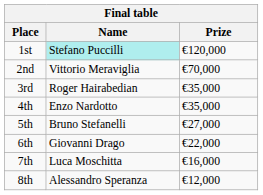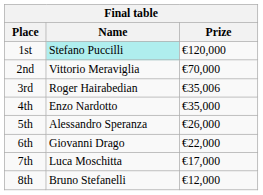3rd | Prize: €35,000 -> €35,006
5th | Name: Bruno Stefanelli -> Alessandro Speranza
5th | Prize: €27,000 -> €26,000
7th | Prize: €16,000 -> €17,000
8th | Name: Alessandro Speranza -> Bruno Stefanelli
